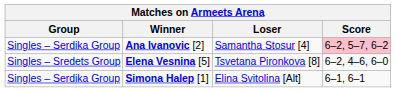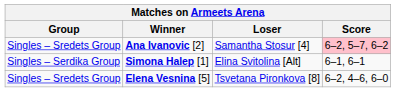Ana Ivanovic [2] | Group: Singles – Serdika Group -> Singles – Sredets Group
rows swapped: Elena Vesnina [5] <-> Simona Halep [1]
